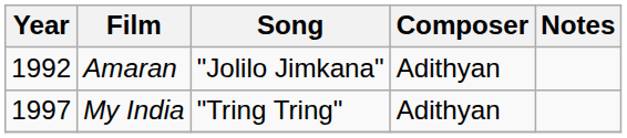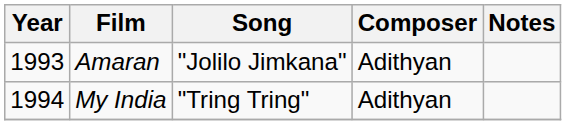Amaran | Year: 1992 -> 1993
My India | Year: 1997 -> 1994
